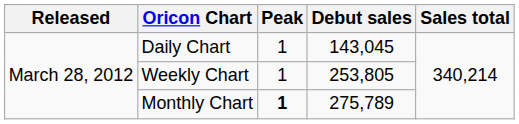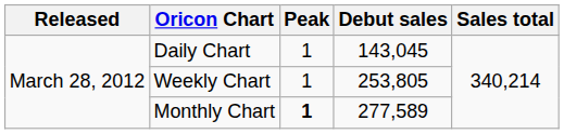Monthly Chart | Debut sales: 275,789 -> 277,589
